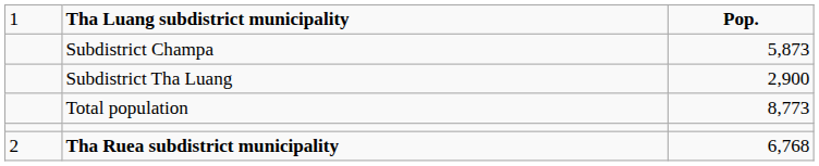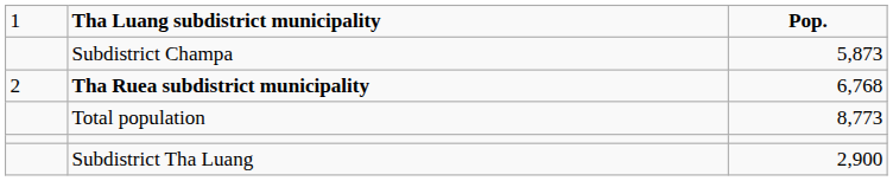rows swapped: Subdistrict Tha Luang <-> Tha Ruea subdistrict municipality
